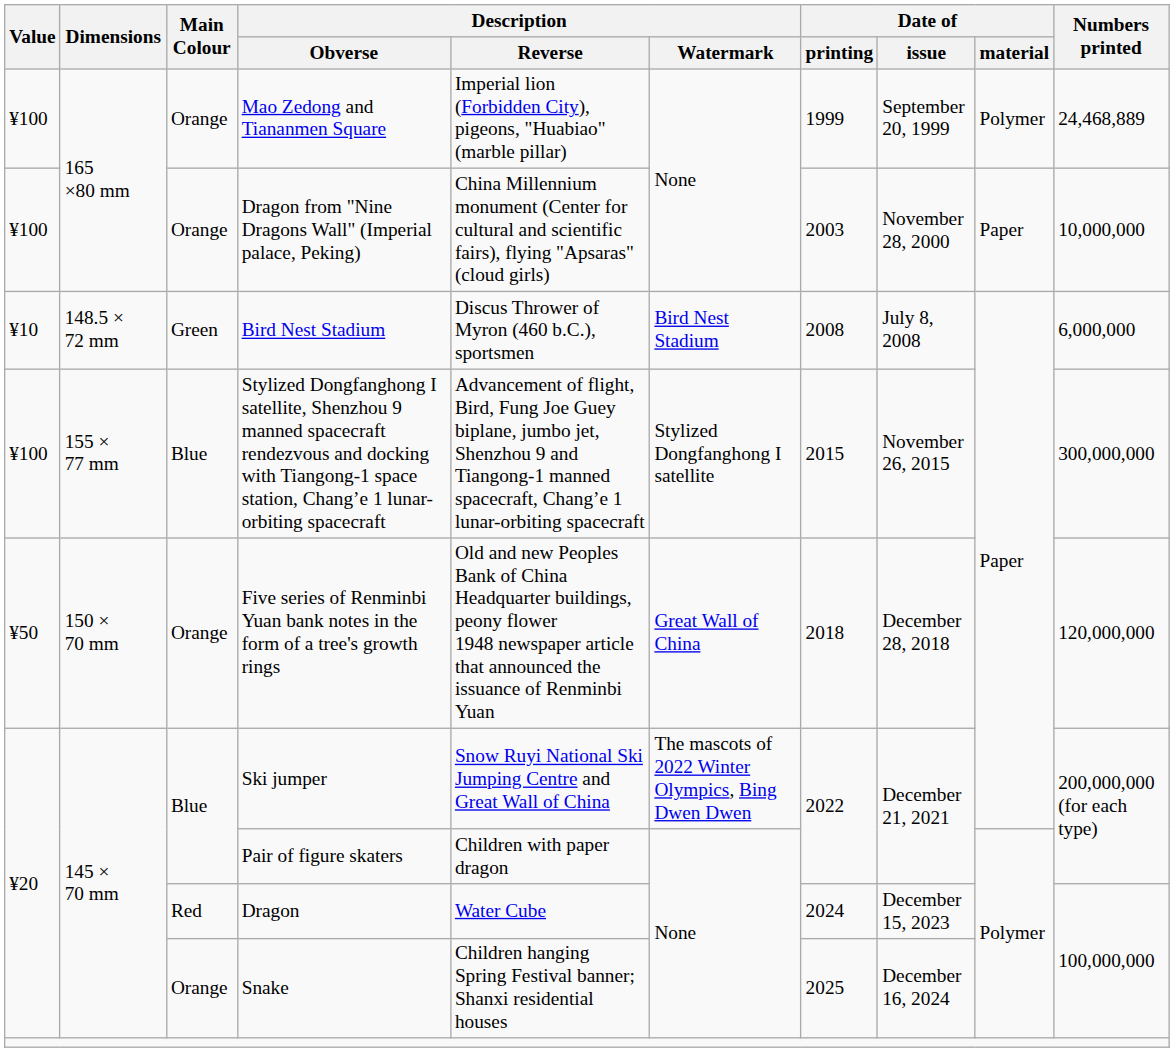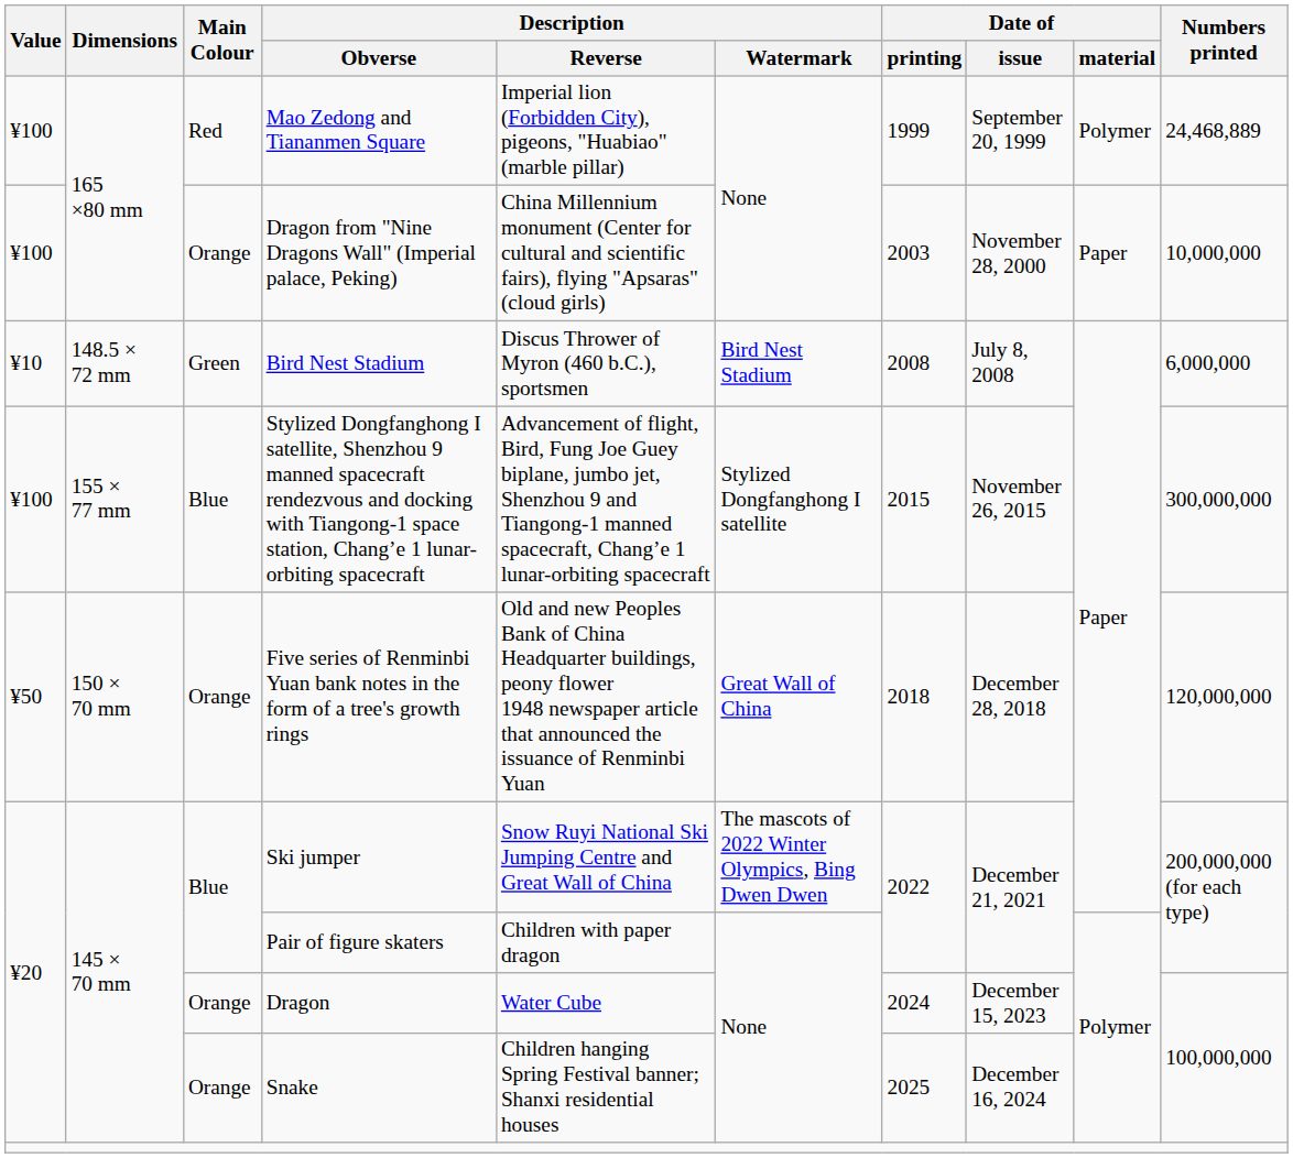Mao Zedong and Tiananmen Square | Main Colour: Orange -> Red
Dragon | Main Colour: Red -> Orange
